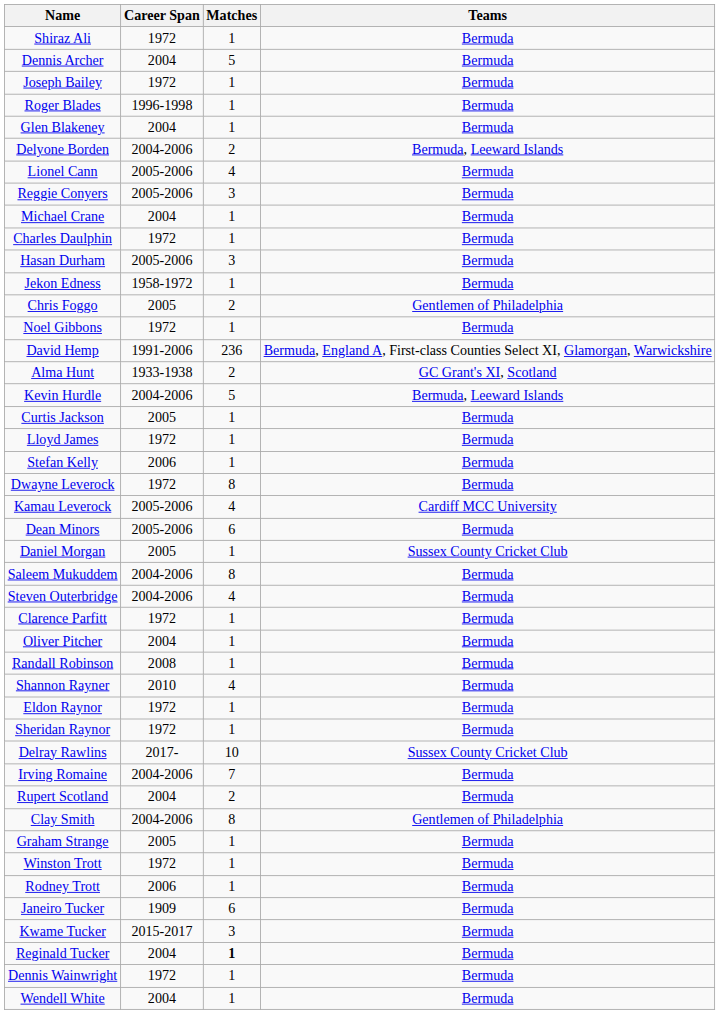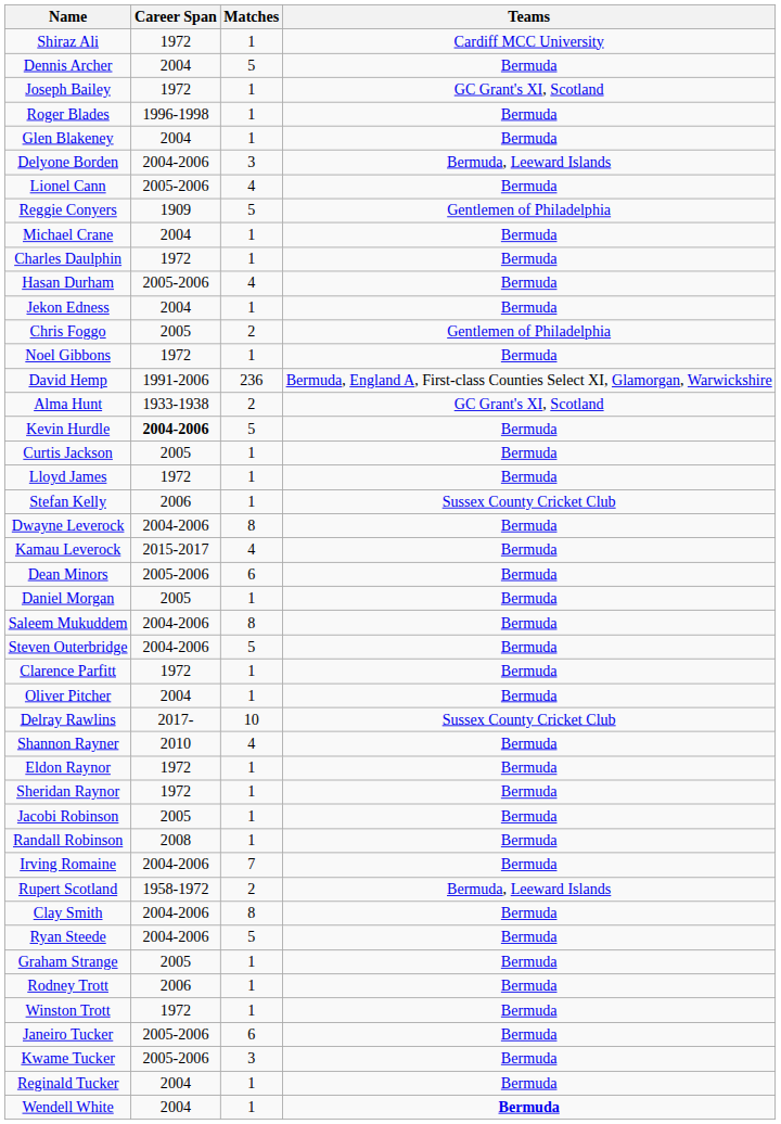Shiraz Ali | Teams: Bermuda -> Cardiff MCC University
Joseph Bailey | Teams: Bermuda -> GC Grant's XI, Scotland
Delyone Borden | Matches: 2 -> 3
Reggie Conyers | Career Span: 2005-2006 -> 1909
Reggie Conyers | Matches: 3 -> 5
Reggie Conyers | Teams: Bermuda -> Gentlemen of Philadelphia
Hasan Durham | Matches: 3 -> 4
Jekon Edness | Career Span: 1958-1972 -> 2004
Kevin Hurdle | Career Span: normal -> bold
Kevin Hurdle | Teams: Bermuda, Leeward Islands -> Bermuda
Stefan Kelly | Teams: Bermuda -> Sussex County Cricket Club
Dwayne Leverock | Career Span: 1972 -> 2004-2006
Kamau Leverock | Career Span: 2005-2006 -> 2015-2017
Kamau Leverock | Teams: Cardiff MCC University -> Bermuda
Daniel Morgan | Teams: Sussex County Cricket Club -> Bermuda
Steven Outerbridge | Matches: 4 -> 5
rows swapped: Delray Rawlins <-> Randall Robinson
+ row: Jacobi Robinson | 2005 | 1 | Bermuda
Rupert Scotland | Career Span: 2004 -> 1958-1972
Rupert Scotland | Teams: Bermuda -> Bermuda, Leeward Islands
Clay Smith | Teams: Gentlemen of Philadelphia -> Bermuda
+ row: Ryan Steede | 2004-2006 | 5 | Bermuda
rows swapped: Rodney Trott <-> Winston Trott
Janeiro Tucker | Career Span: 1909 -> 2005-2006
Kwame Tucker | Career Span: 2015-2017 -> 2005-2006
Reginald Tucker | Matches: bold -> normal
- row: Dennis Wainwright | 1972 | 1 | Bermuda
Wendell White | Teams: normal -> bold
